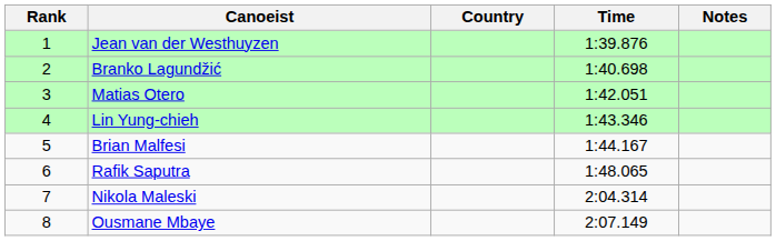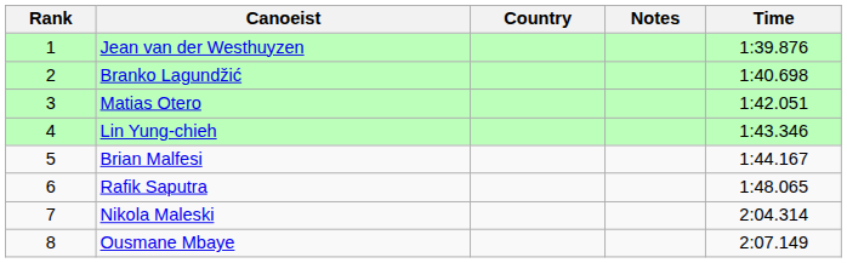columns swapped: Time <-> Notes
